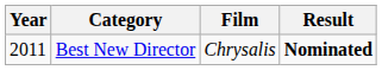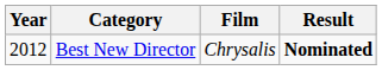Best New Director | Year: 2011 -> 2012
